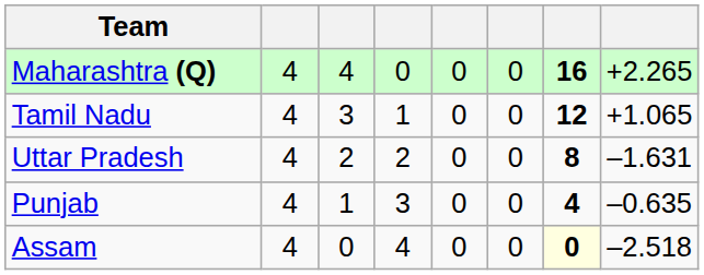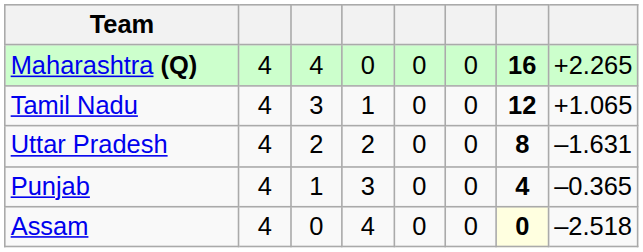Punjab | column 8: –0.635 -> –0.365
